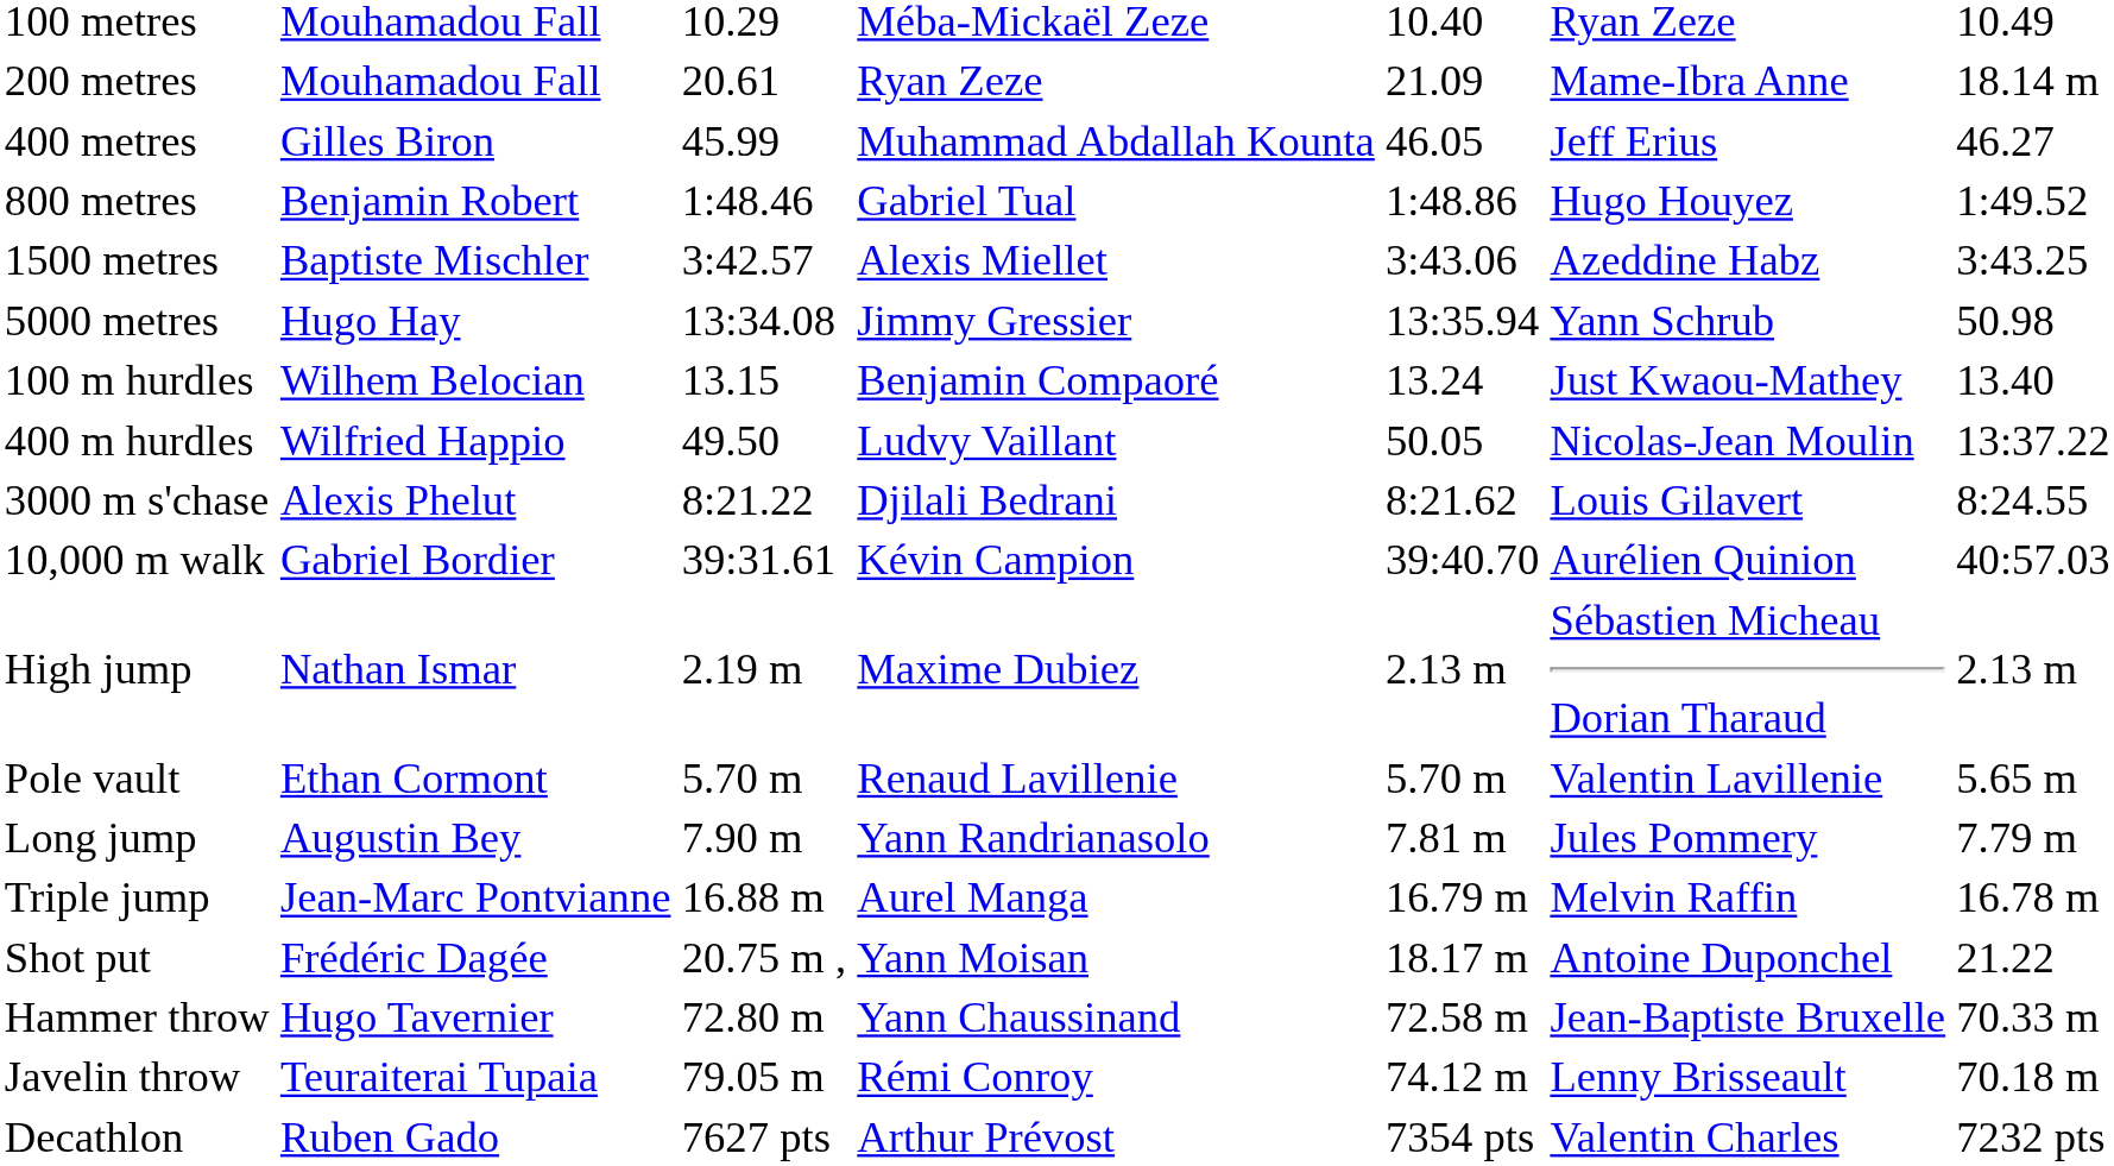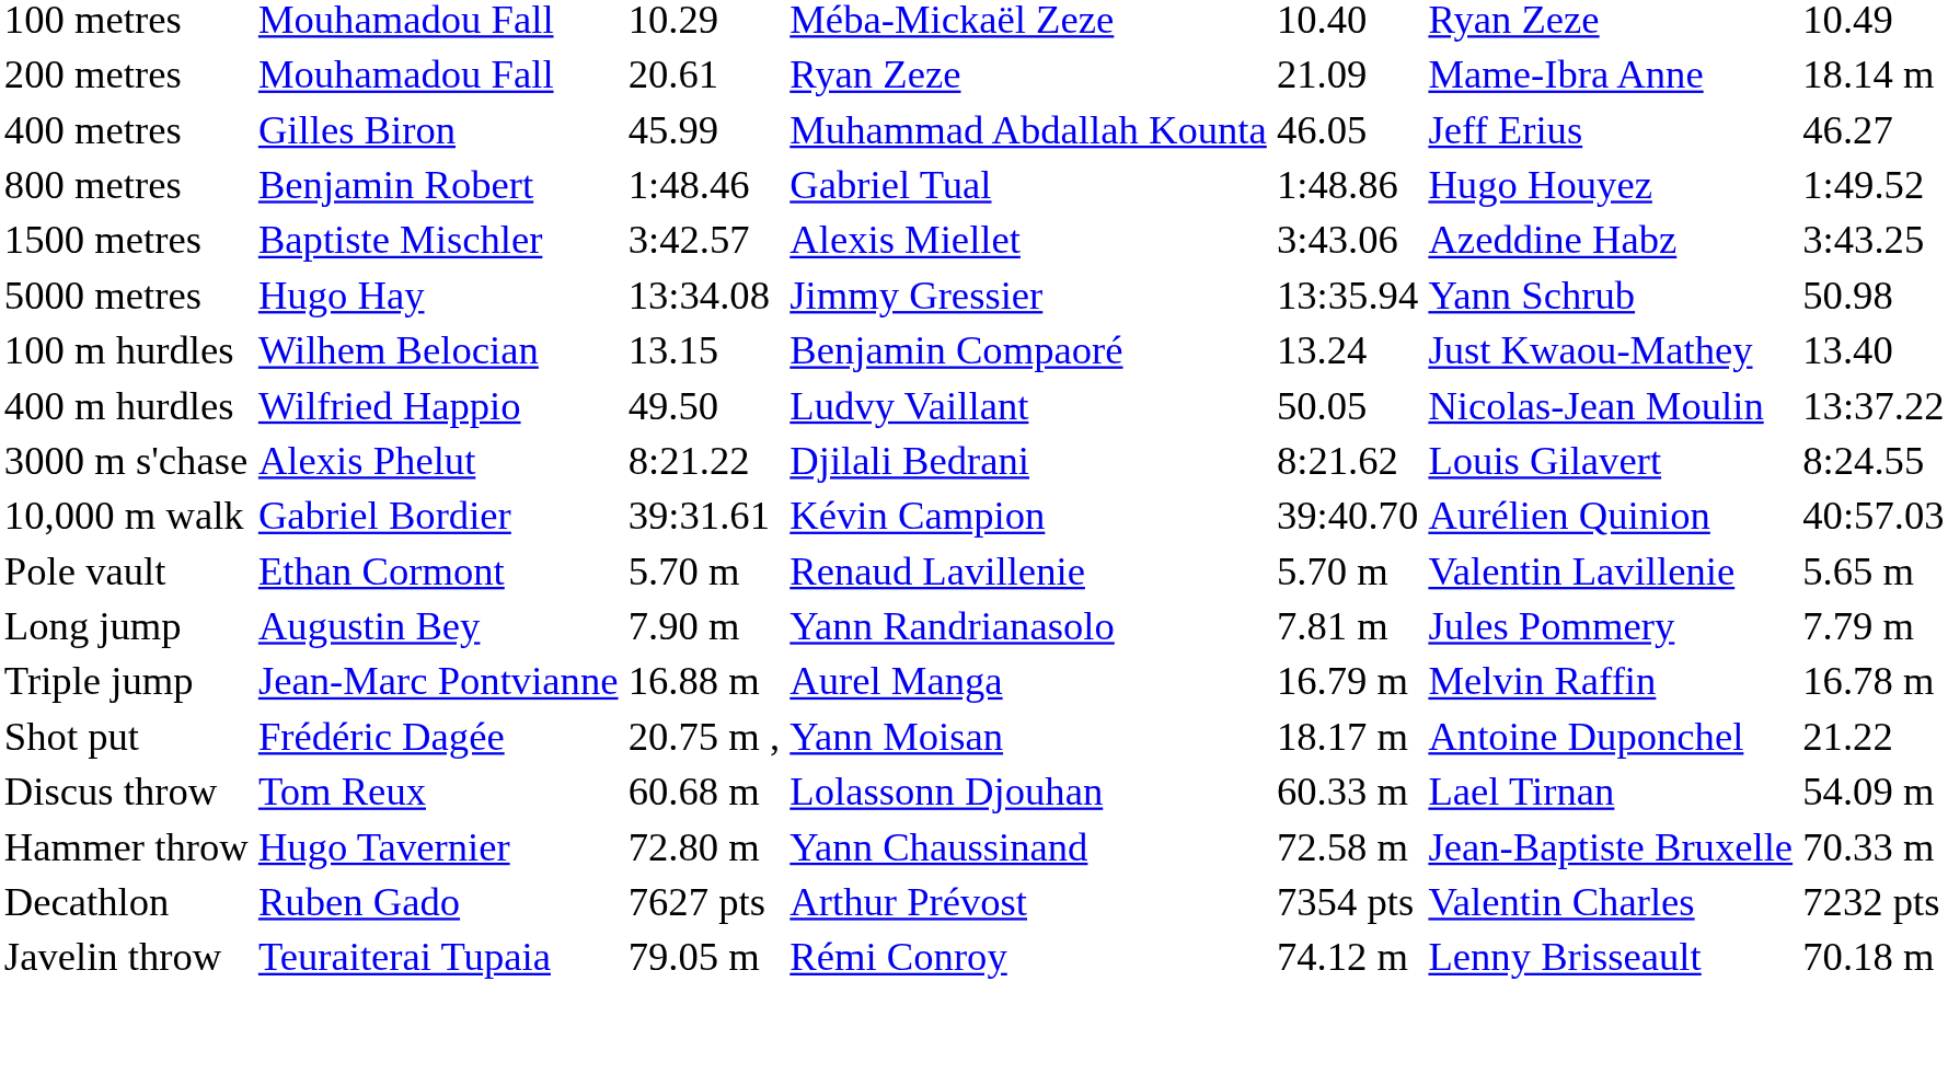- row: High jump | Nathan Ismar | 2.19 m | Maxime Dubiez | 2.13 m | Sébastien Micheau Dorian Tharaud | 2.13 m
+ row: Discus throw | Tom Reux | 60.68 m | Lolassonn Djouhan | 60.33 m | Lael Tirnan | 54.09 m
rows swapped: Javelin throw <-> Decathlon
